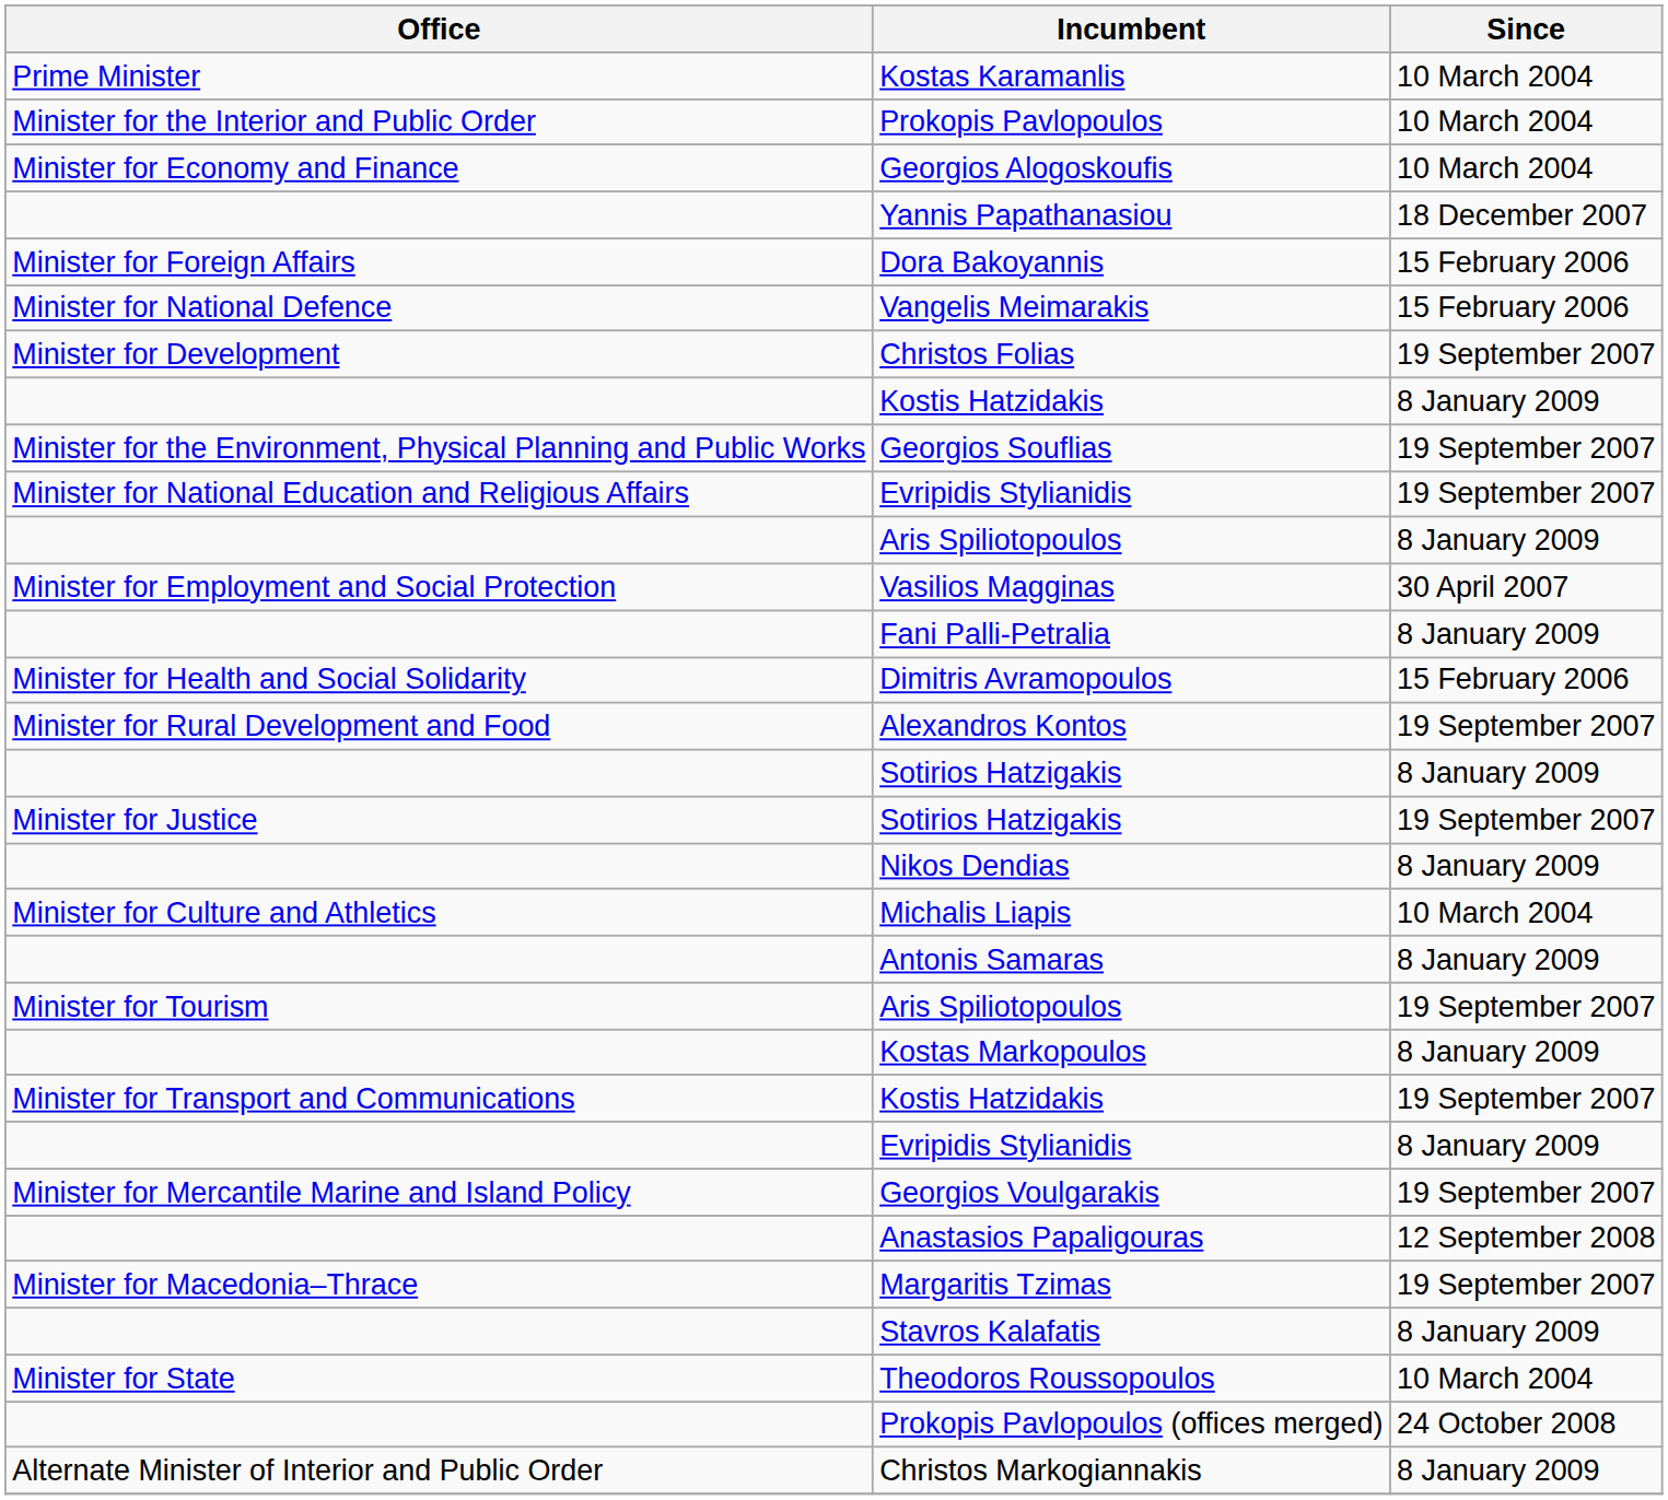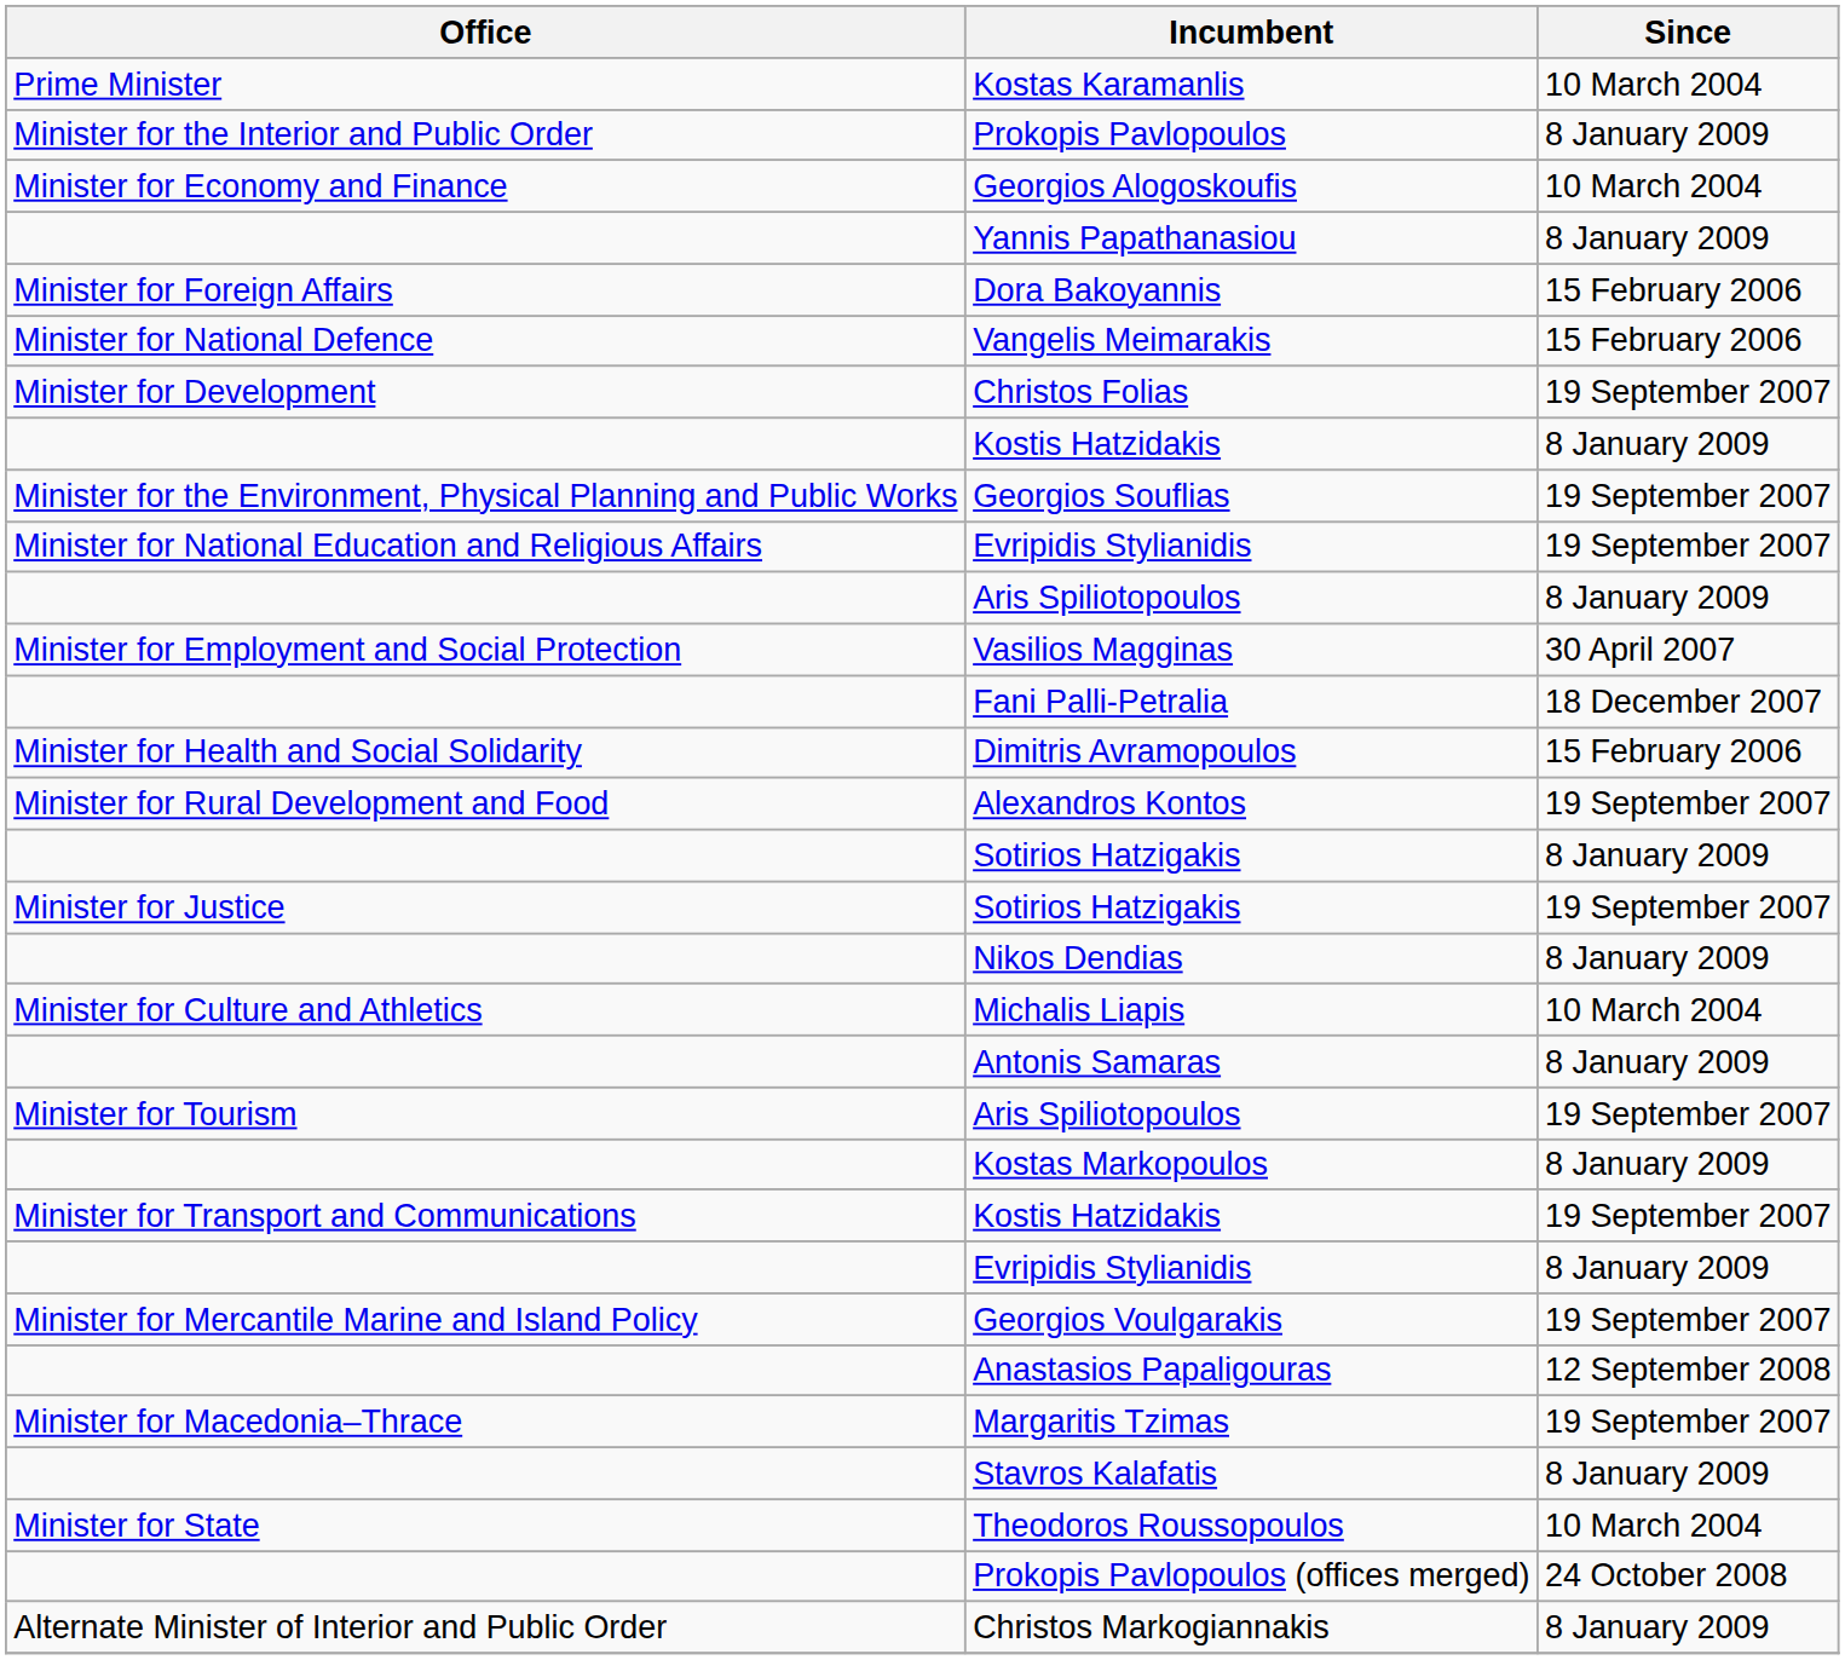Prokopis Pavlopoulos | Since: 10 March 2004 -> 8 January 2009
Yannis Papathanasiou | Since: 18 December 2007 -> 8 January 2009
Fani Palli-Petralia | Since: 8 January 2009 -> 18 December 2007
